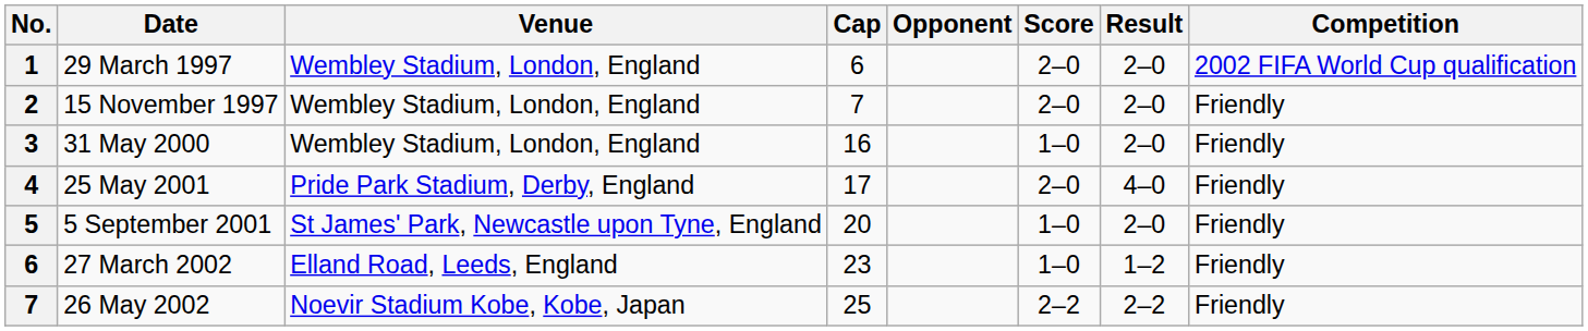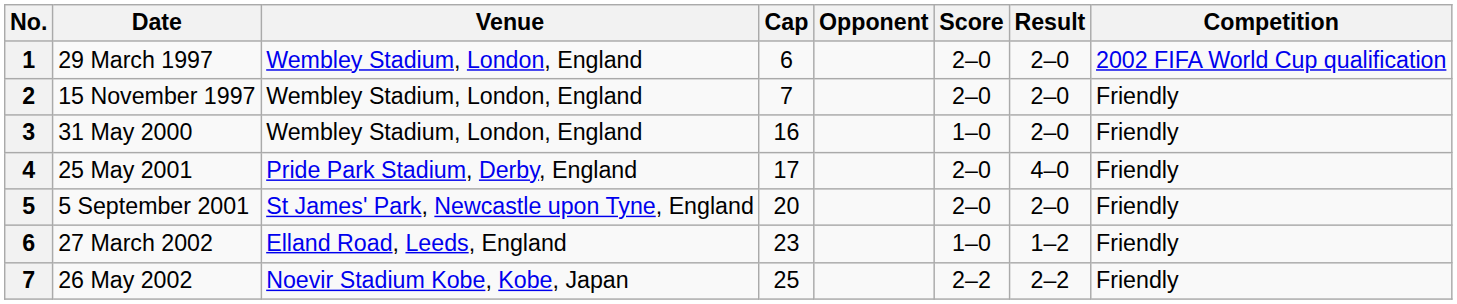5 September 2001 | Score: 1–0 -> 2–0
